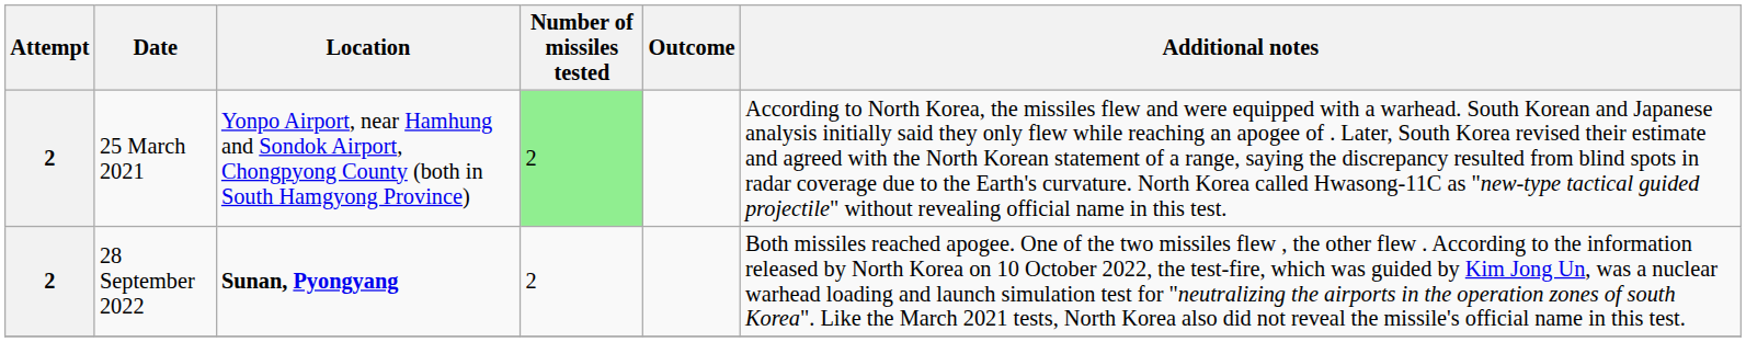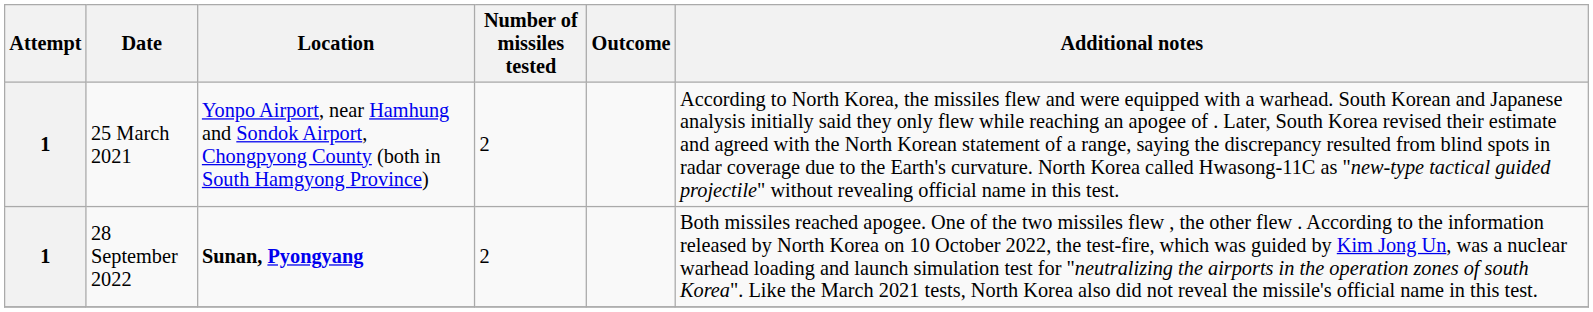25 March 2021 | Attempt: 2 -> 1
25 March 2021 | Number of missiles tested: lightgreen background -> no background
28 September 2022 | Attempt: 2 -> 1
